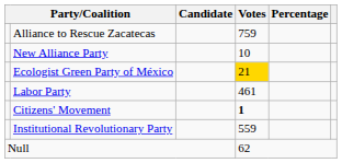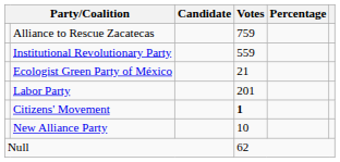rows swapped: Institutional Revolutionary Party <-> New Alliance Party
Ecologist Green Party of México | Votes: gold background -> no background
Labor Party | Votes: 461 -> 201
